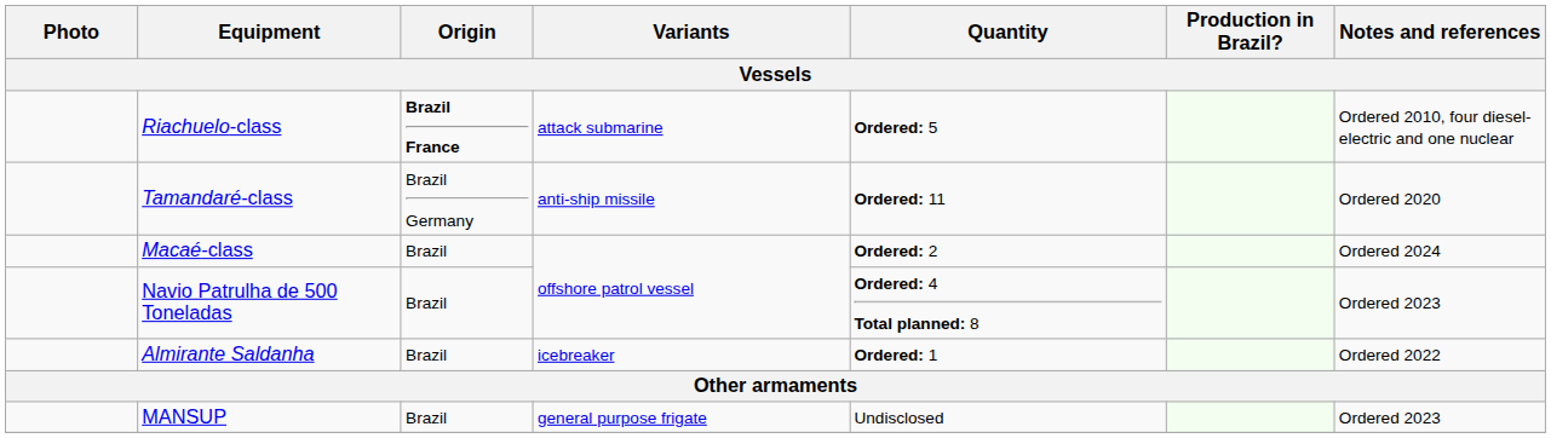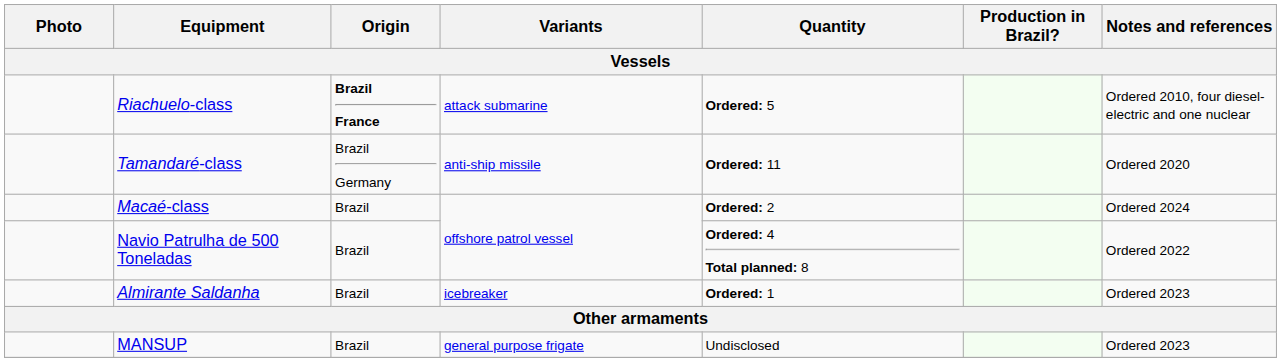Navio Patrulha de 500 Toneladas | Notes and references: Ordered 2023 -> Ordered 2022
Almirante Saldanha | Notes and references: Ordered 2022 -> Ordered 2023
